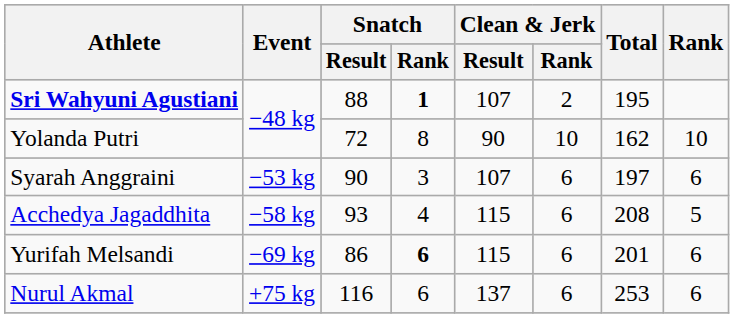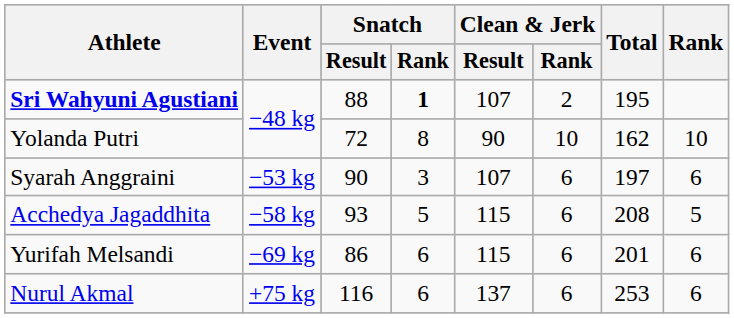Acchedya Jagaddhita | Snatch / Rank: 4 -> 5
Yurifah Melsandi | Snatch / Rank: bold -> normal
